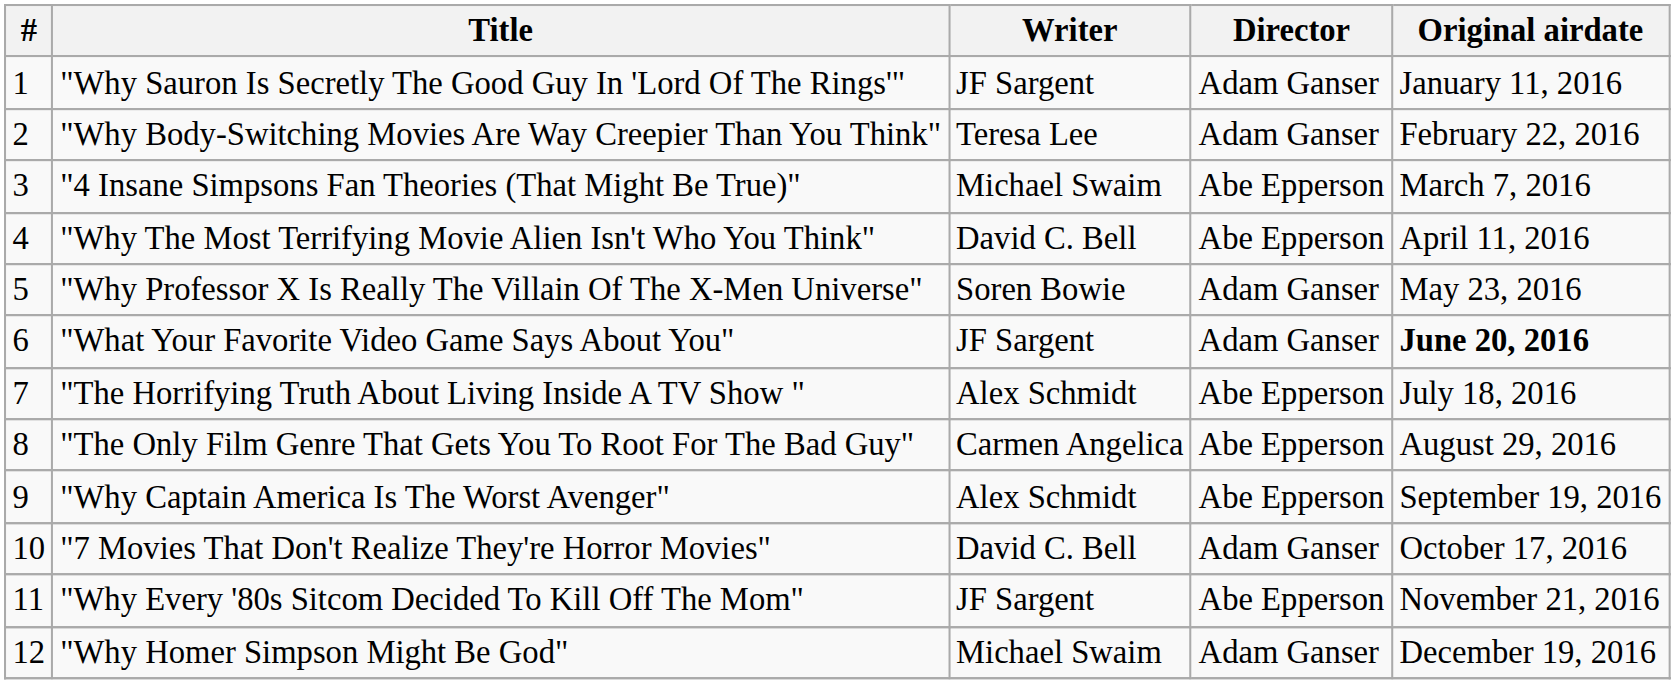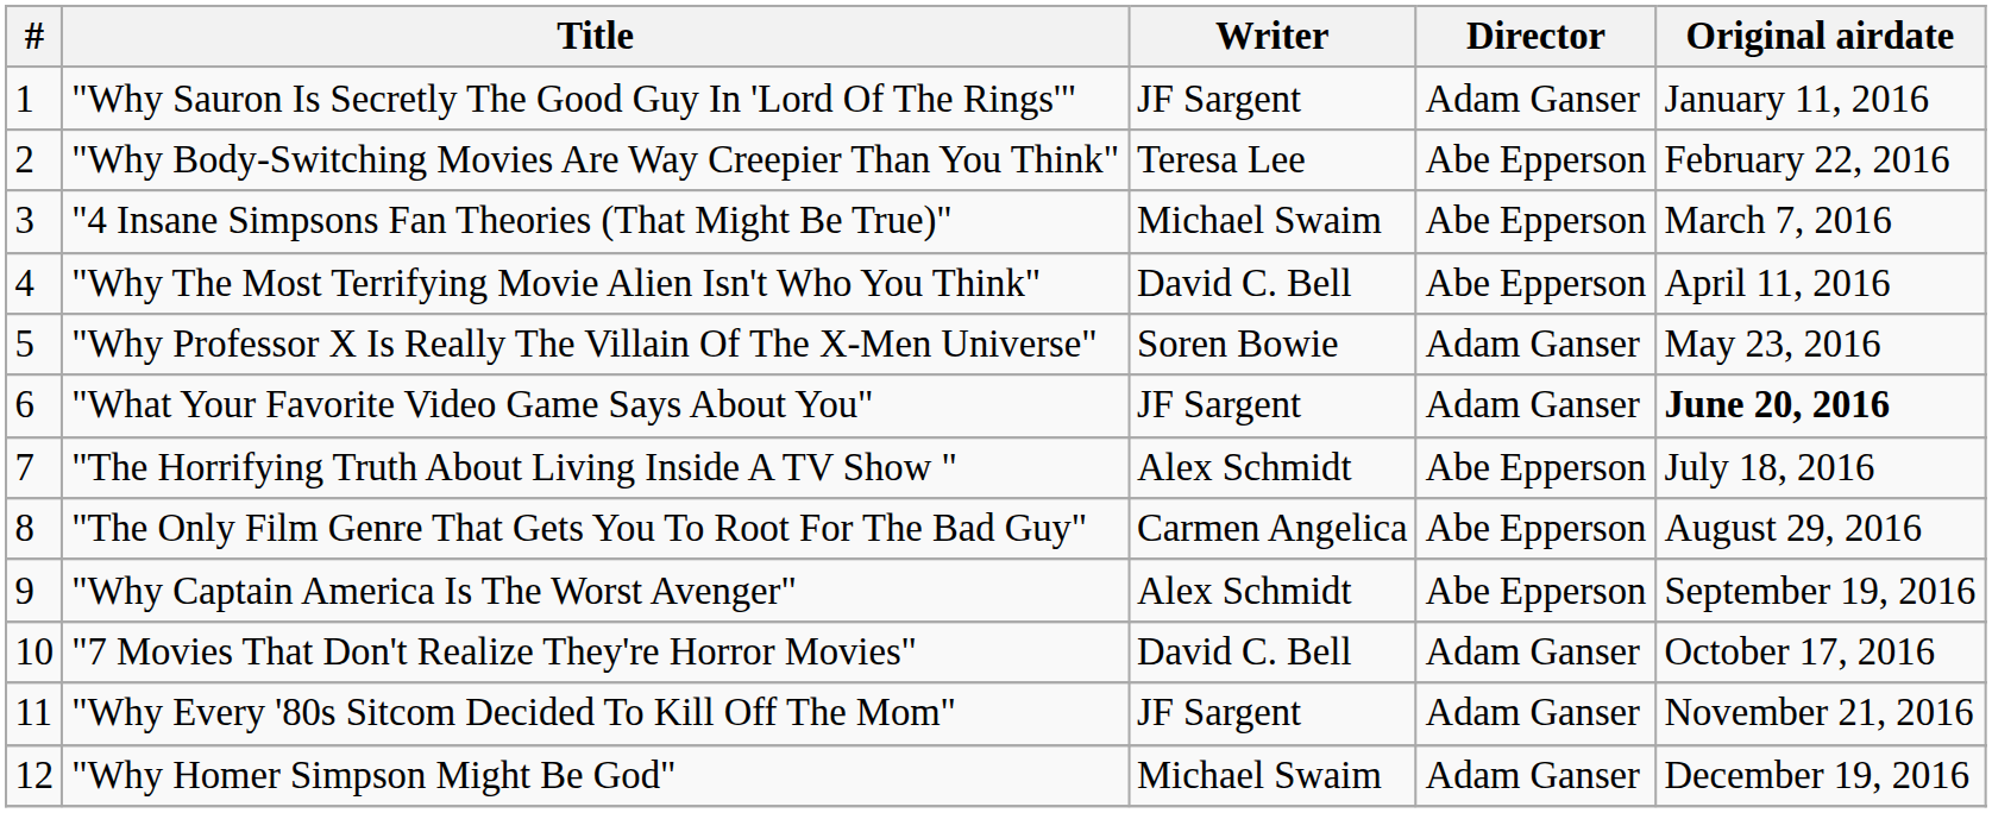"Why Body-Switching Movies Are Way Creepier Than You Think" | Director: Adam Ganser -> Abe Epperson
"Why Every '80s Sitcom Decided To Kill Off The Mom" | Director: Abe Epperson -> Adam Ganser
